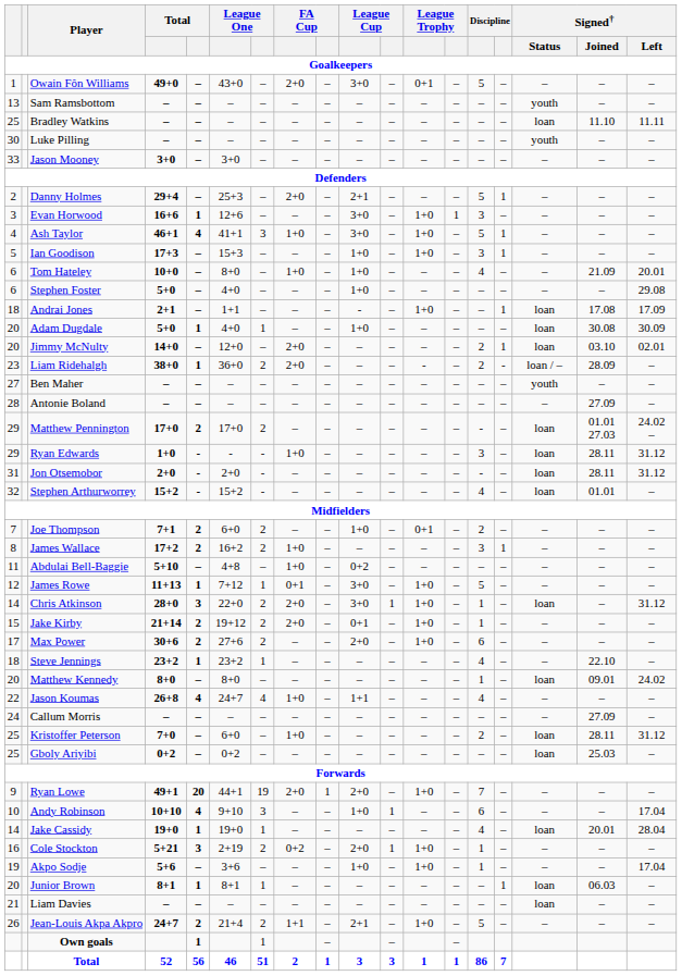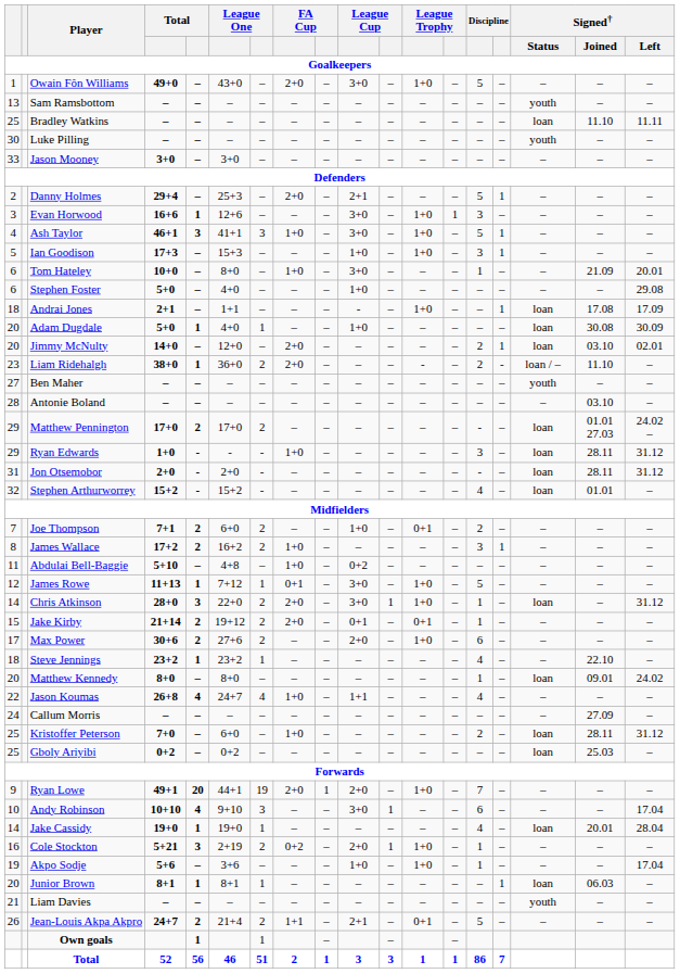Owain Fôn Williams | column 12: 0+1 -> 1+0
Ash Taylor | column 5: 4 -> 3
Tom Hateley | column 10: 1+0 -> 3+0
Tom Hateley | column 14: 4 -> 1
Liam Ridehalgh | Signed† / Joined: 28.09 -> 11.10
Antonie Boland | Signed† / Joined: 27.09 -> 03.10
Jake Kirby | column 12: 1+0 -> 0+1
Andy Robinson | column 10: 1+0 -> 3+0
Liam Davies | Signed† / Status: loan -> youth
Jean-Louis Akpa Akpro | column 12: 1+0 -> 0+1
